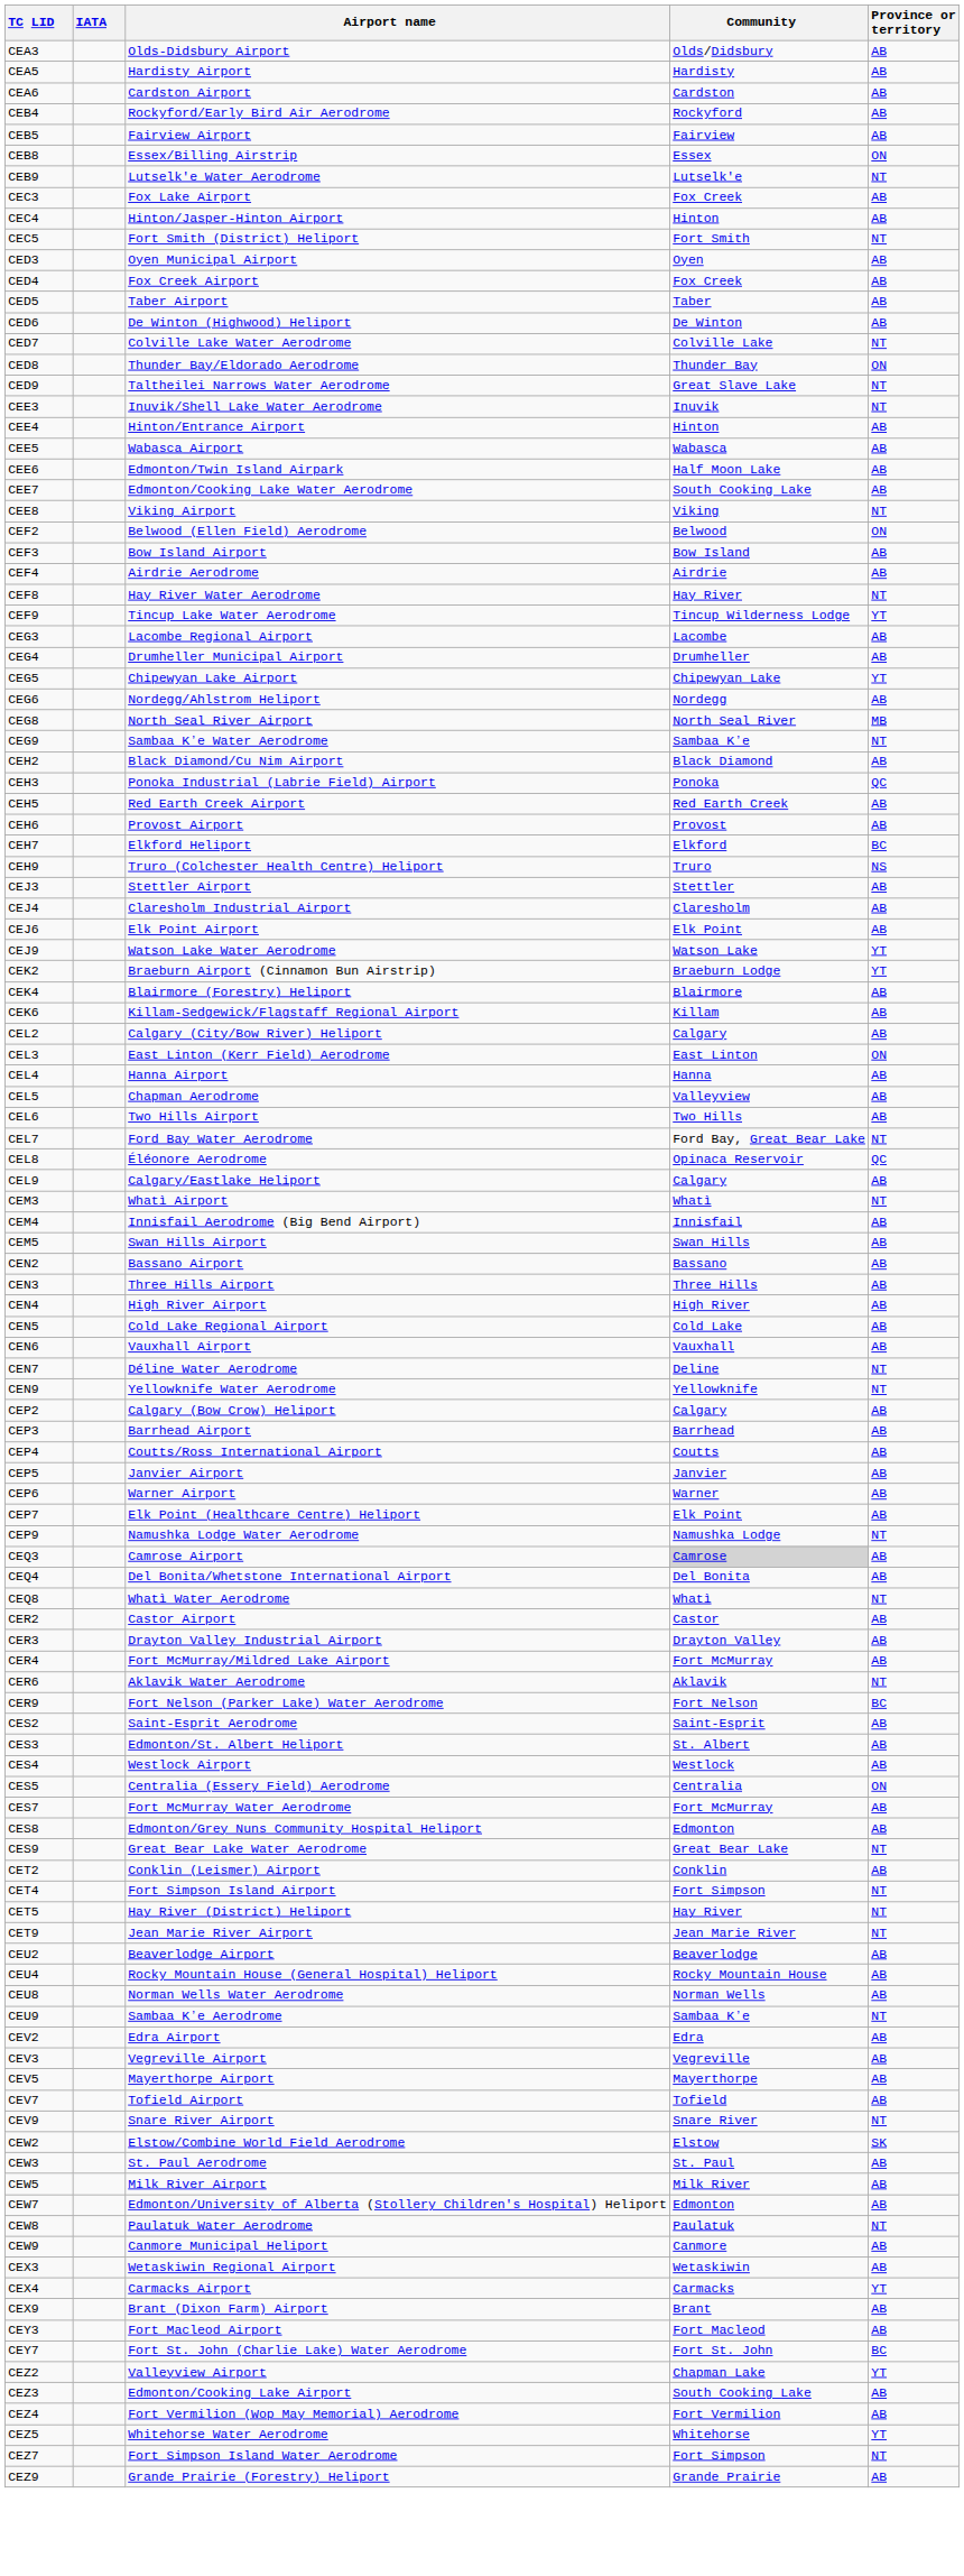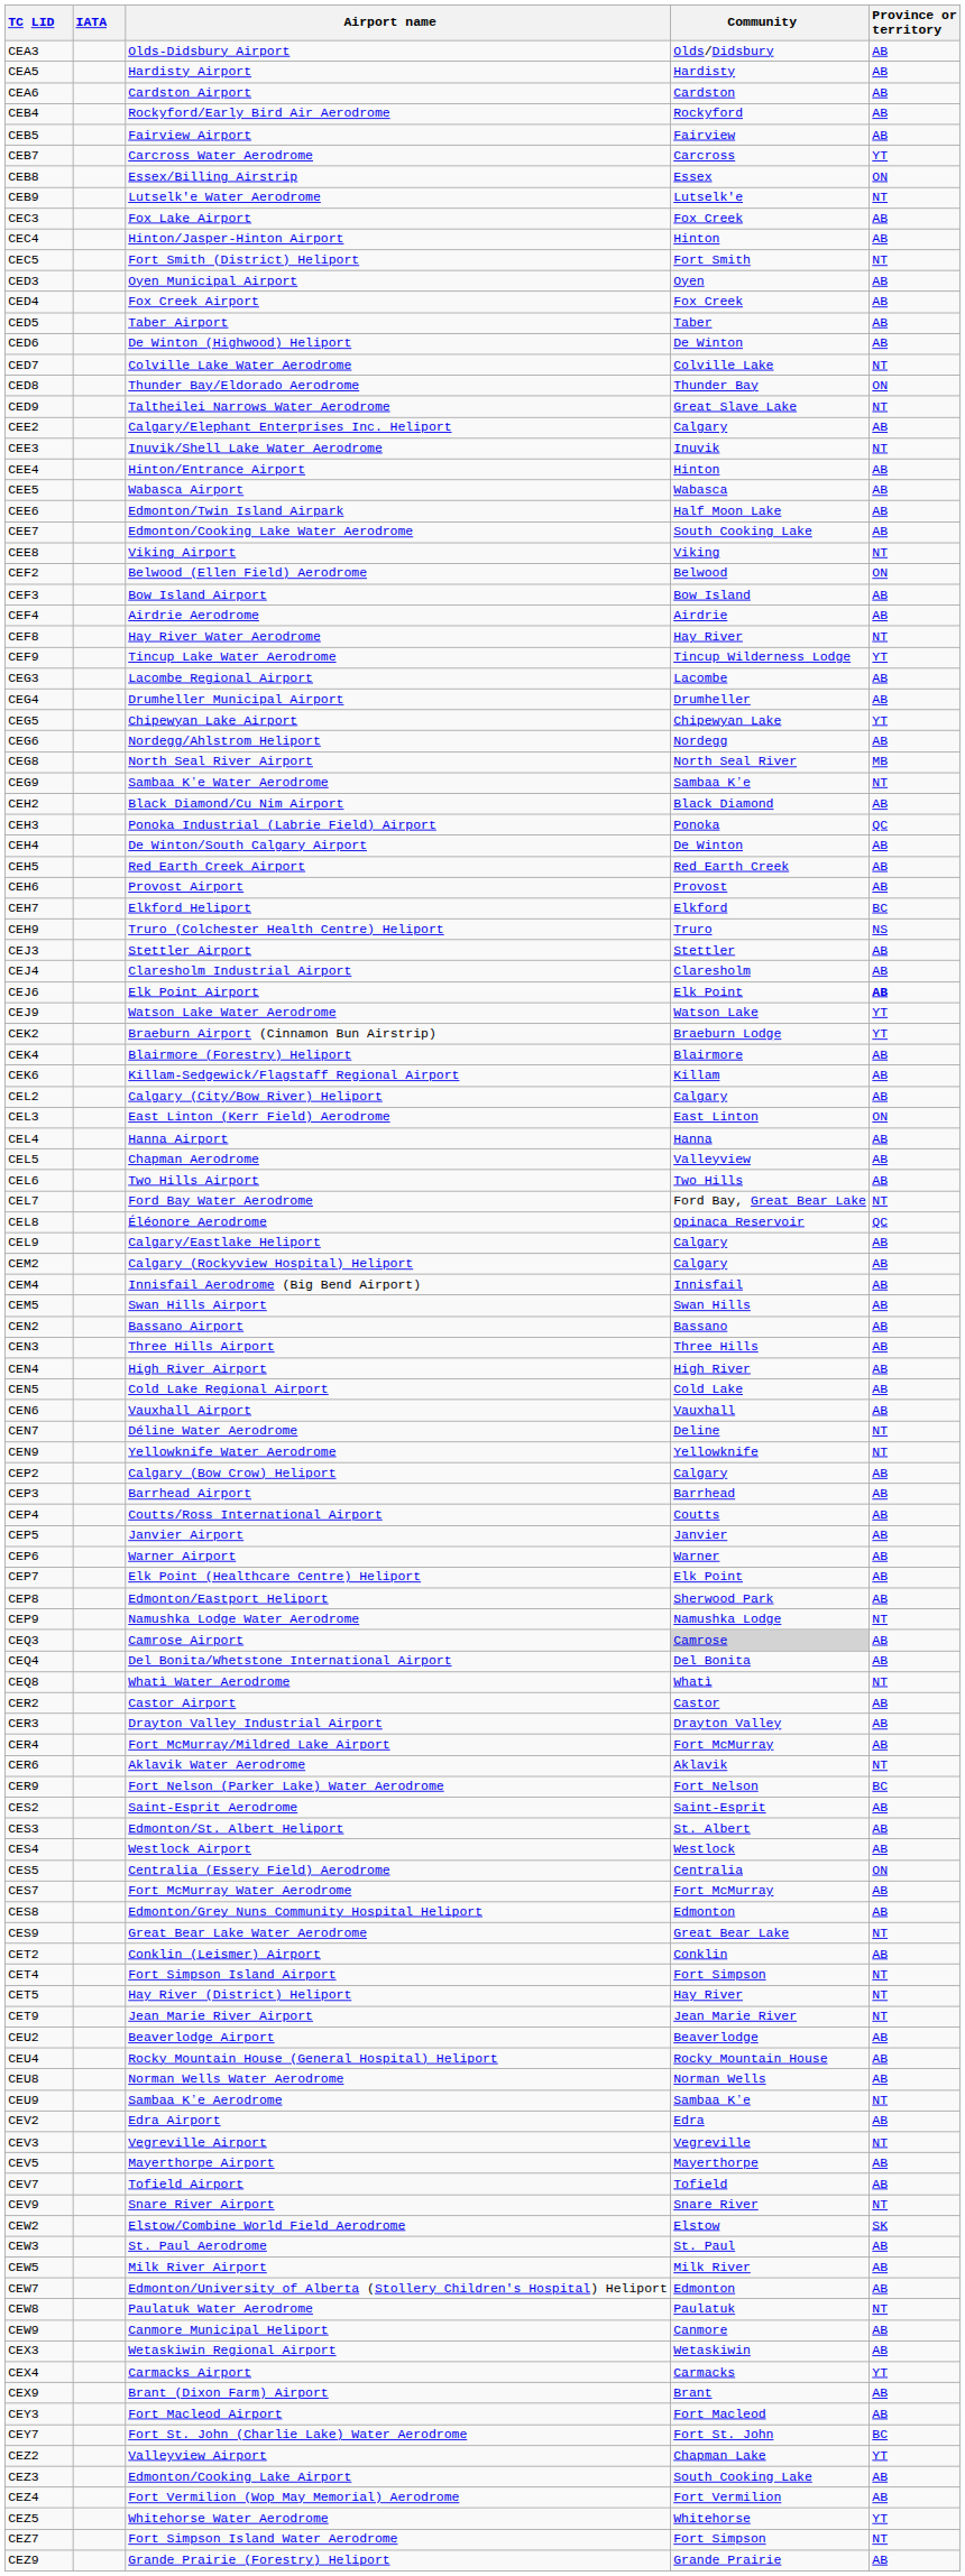+ row: CEB7 | Carcross Water Aerodrome | Carcross | YT
+ row: CEE2 | Calgary/Elephant Enterprises Inc. Heliport | Calgary | AB
+ row: CEH4 | De Winton/South Calgary Airport | De Winton | AB
CEJ6 | Province or territory: normal -> bold
+ row: CEM2 | Calgary (Rockyview Hospital) Heliport | Calgary | AB
- row: CEM3 | Whatì Airport | Whatì | NT
+ row: CEP8 | Edmonton/Eastport Heliport | Sherwood Park | AB
CEV3 | Province or territory: AB -> NT
